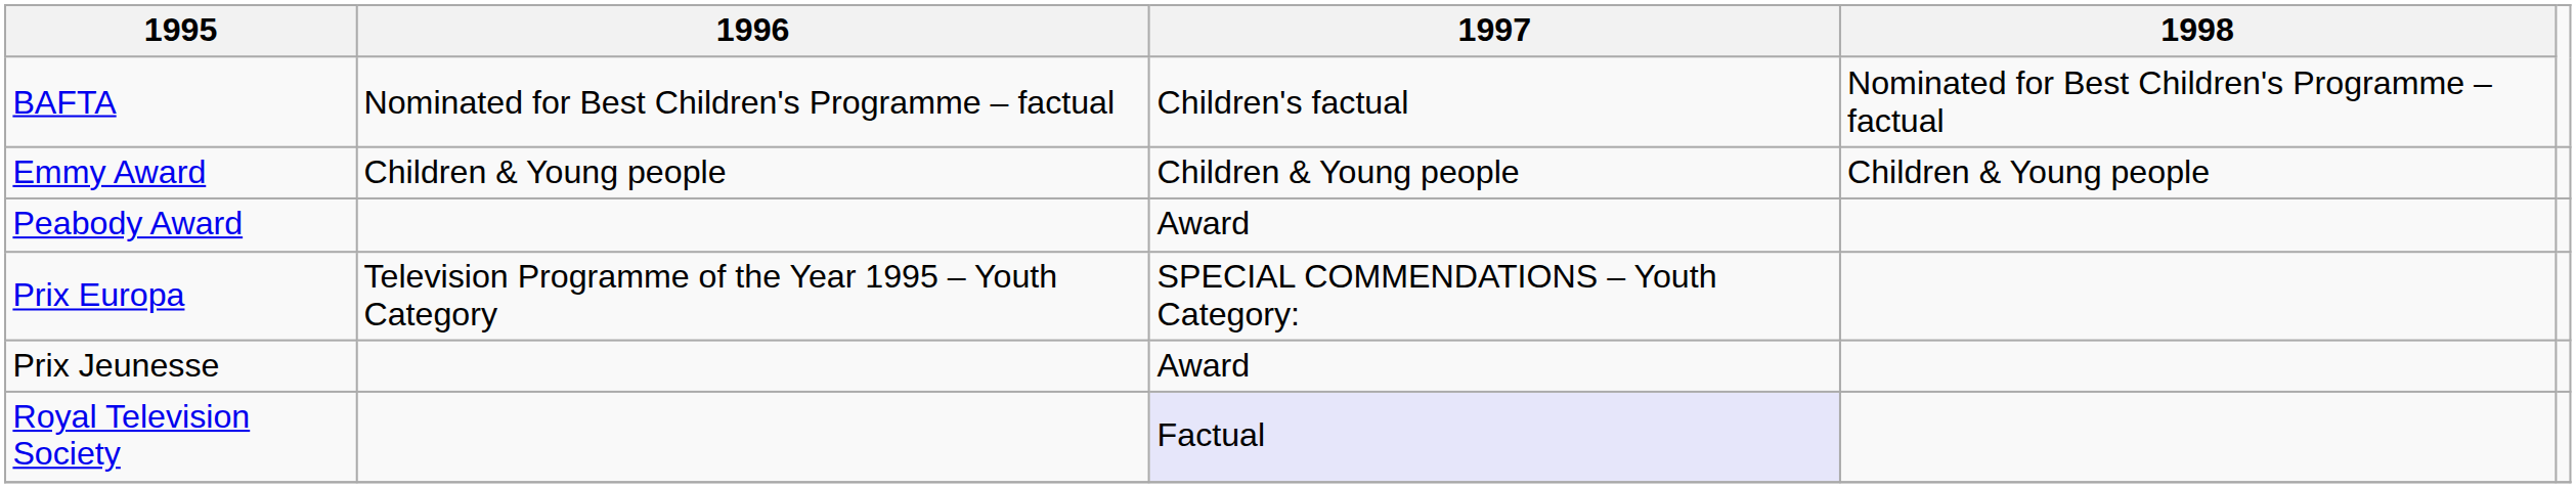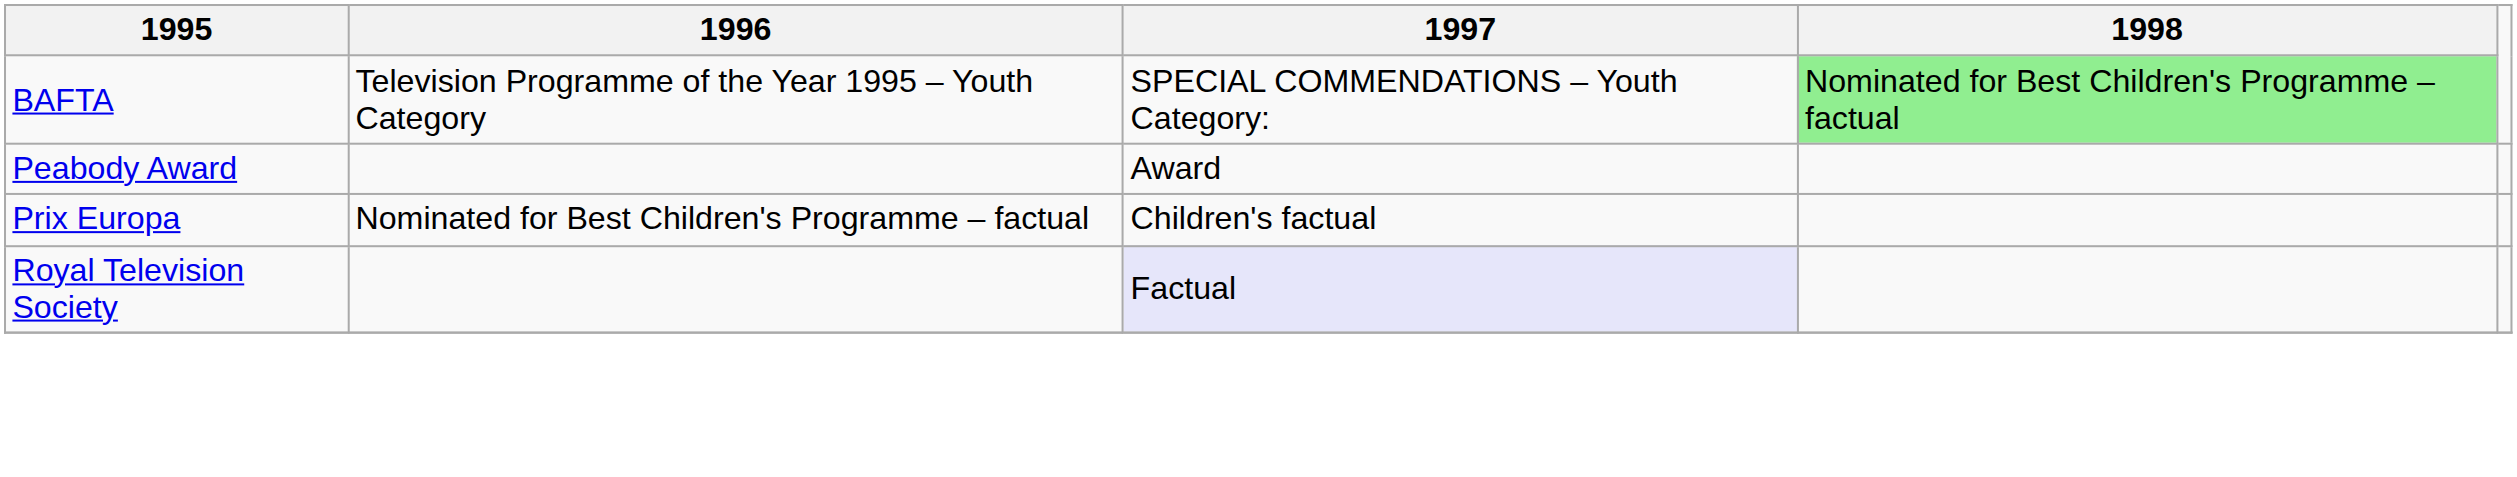BAFTA | 1996: Nominated for Best Children's Programme – factual -> Television Programme of the Year 1995 – Youth Category
BAFTA | 1997: Children's factual -> SPECIAL COMMENDATIONS – Youth Category:
BAFTA | 1998: no background -> lightgreen background
- row: Emmy Award | Children & Young people | Children & Young people | Children & Young people
Prix Europa | 1996: Television Programme of the Year 1995 – Youth Category -> Nominated for Best Children's Programme – factual
Prix Europa | 1997: SPECIAL COMMENDATIONS – Youth Category: -> Children's factual
- row: Prix Jeunesse | Award
